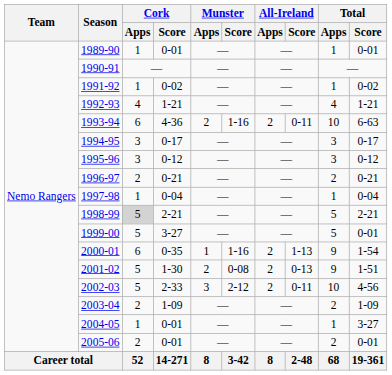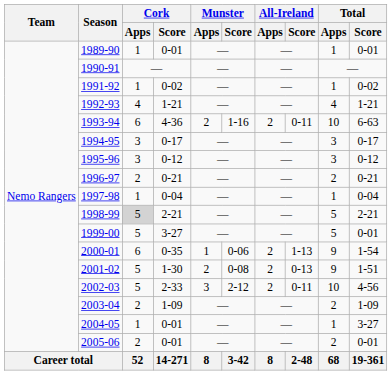2000-01 | Munster / Score: 1-16 -> 0-06
